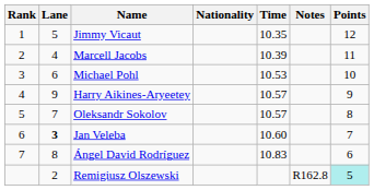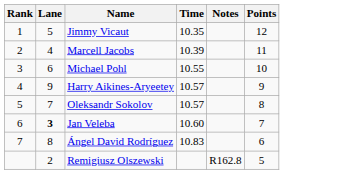- column: Nationality
Michael Pohl | Time: 10.53 -> 10.55
Remigiusz Olszewski | Points: paleturquoise background -> no background
